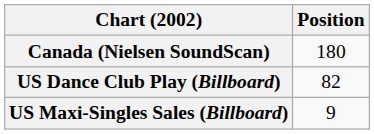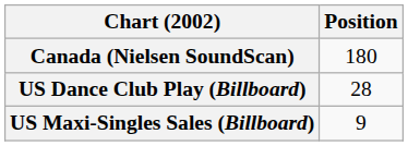US Dance Club Play (Billboard) | Position: 82 -> 28
